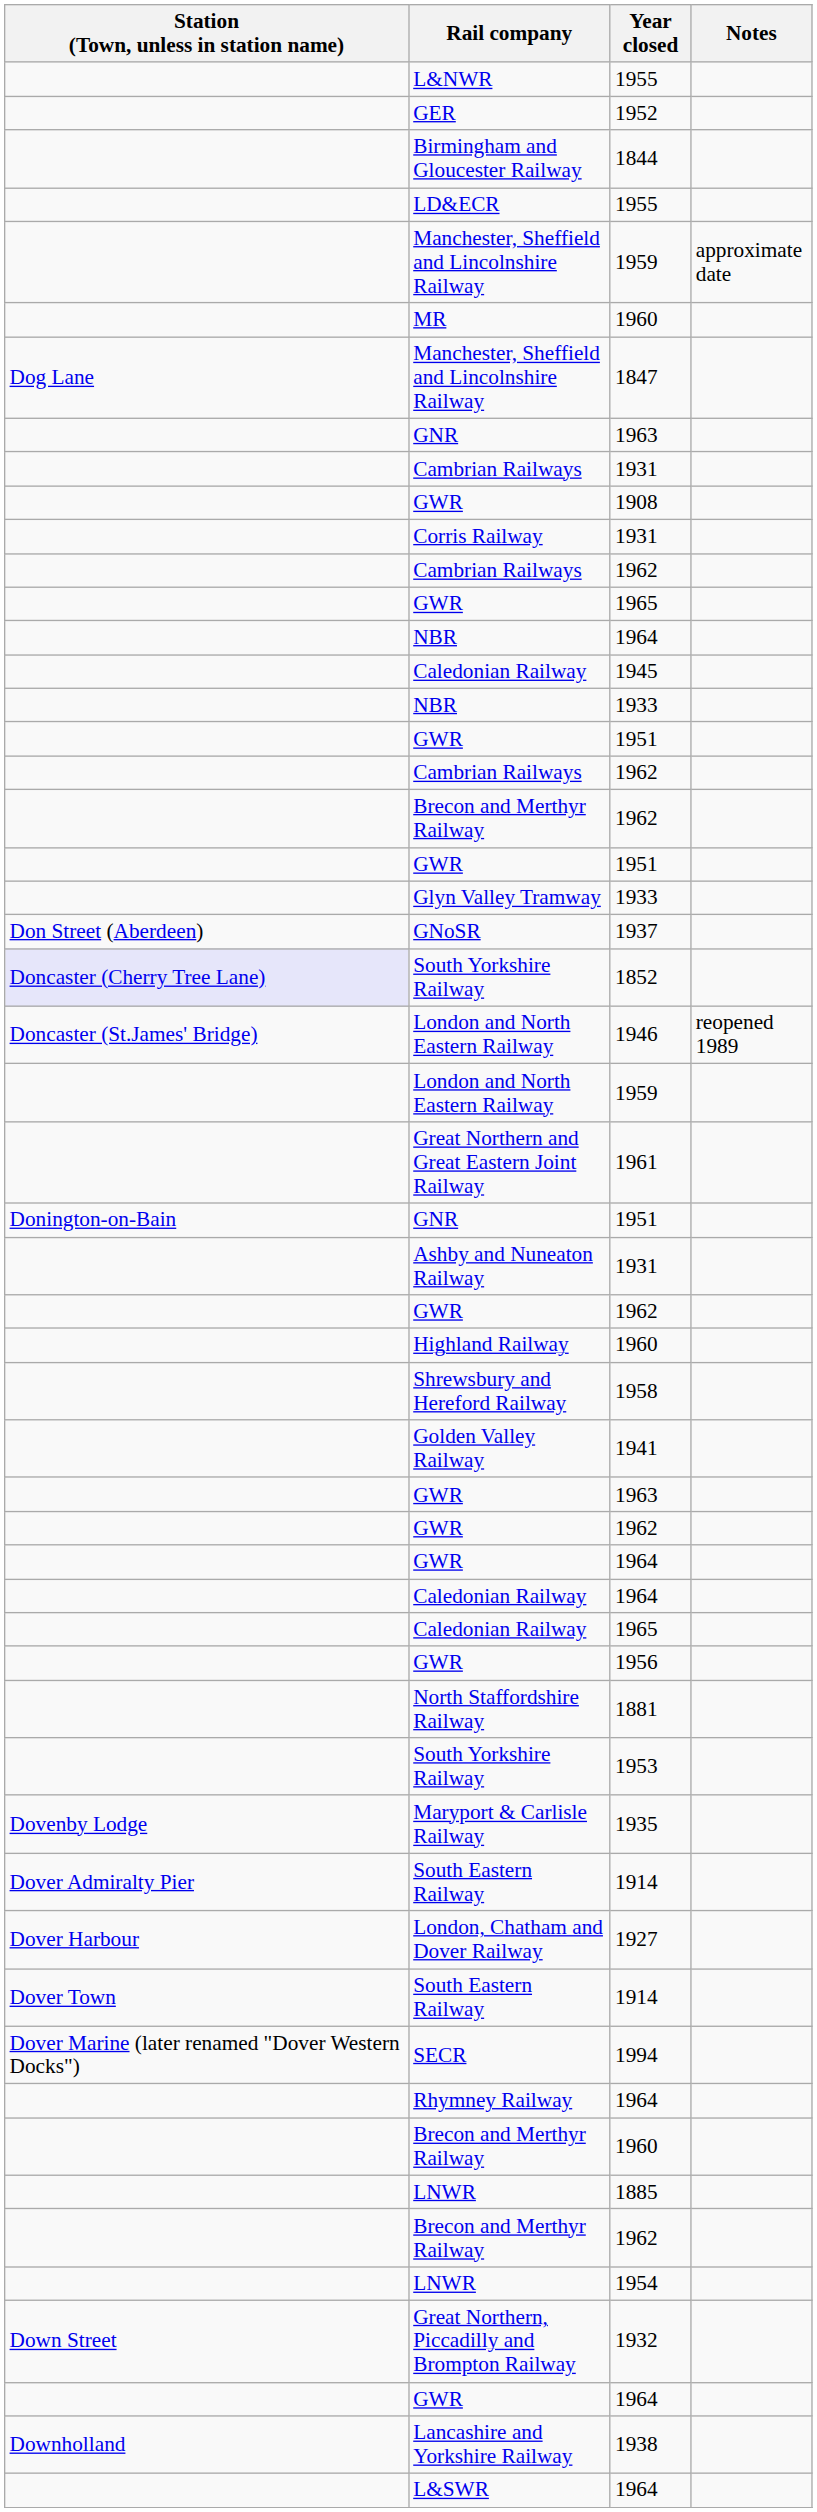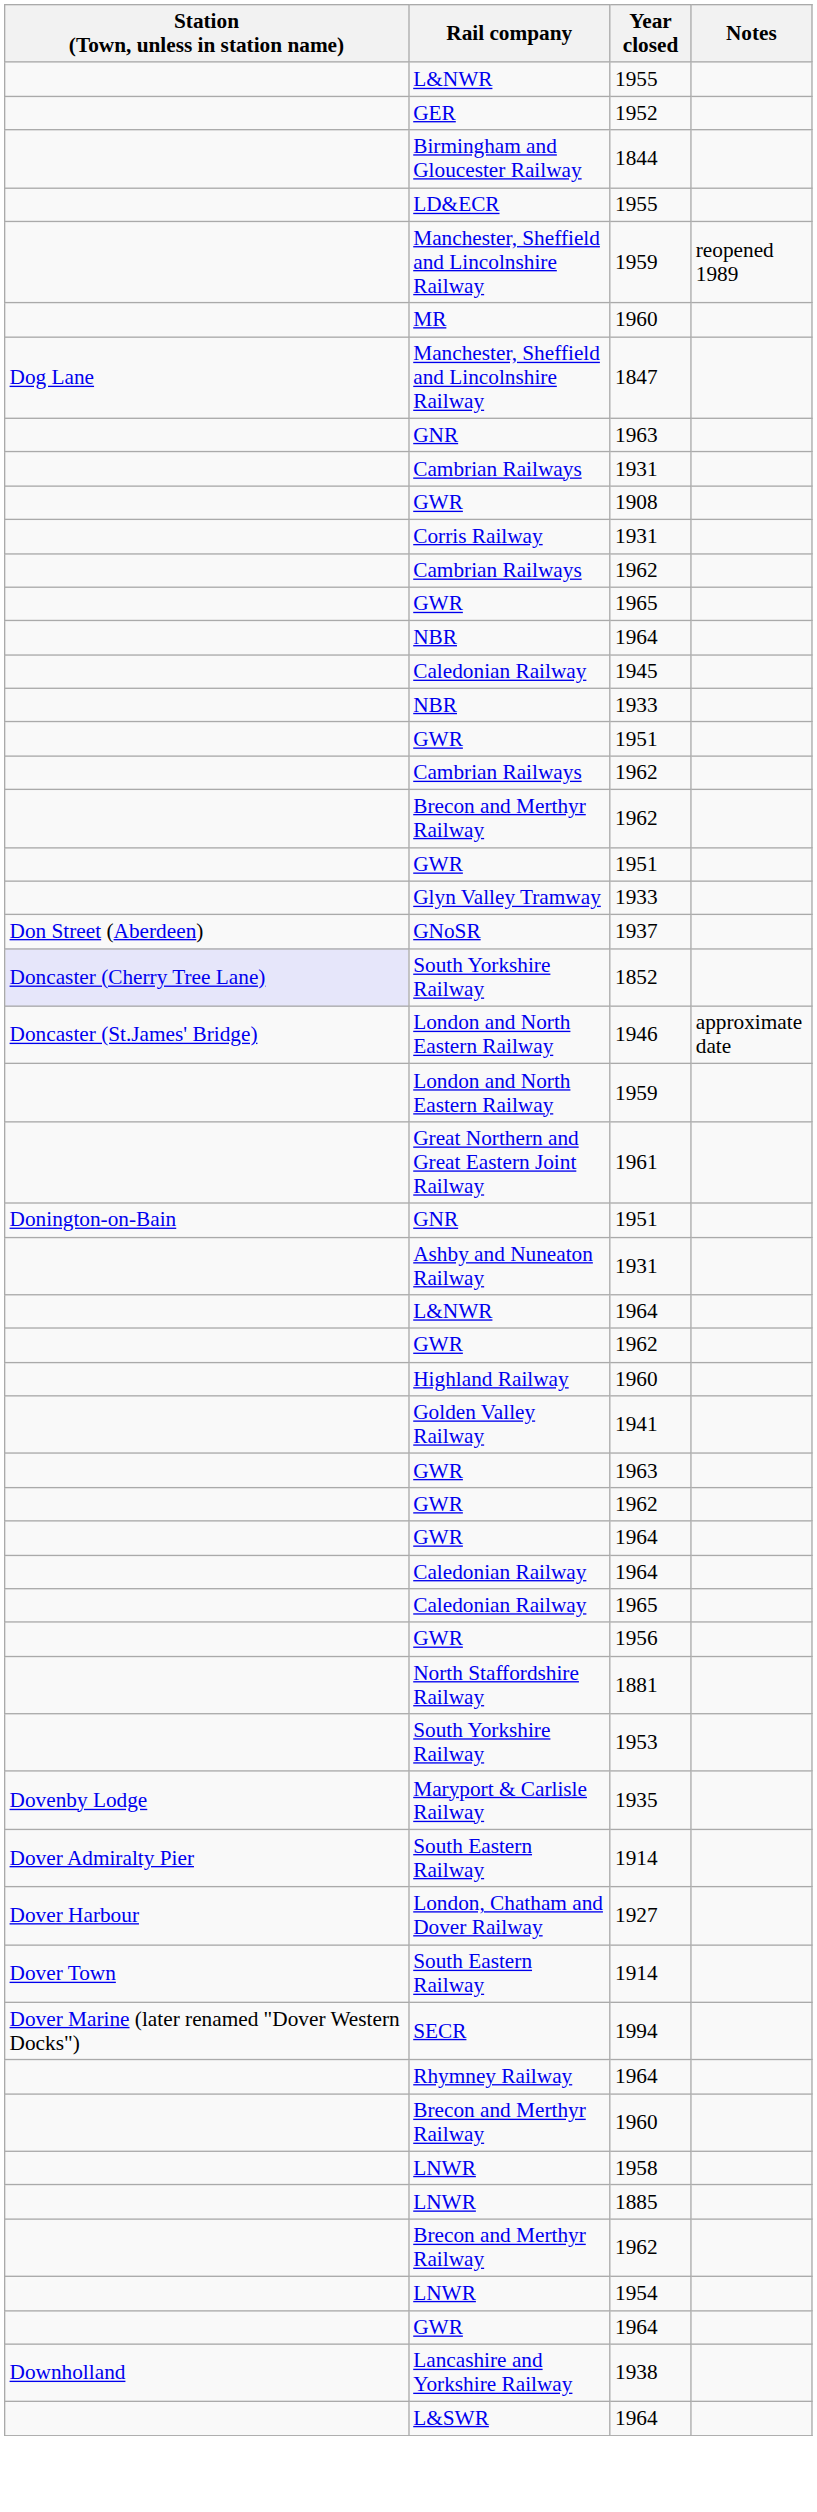Manchester, Sheffield and Lincolnshire Railway / 1959 | Notes: approximate date -> reopened 1989
London and North Eastern Railway / 1946 | Notes: reopened 1989 -> approximate date
+ row: L&NWR | 1964
- row: Shrewsbury and Hereford Railway | 1958
+ row: LNWR | 1958
- row: Down Street | Great Northern, Piccadilly and Brompton Railway | 1932
